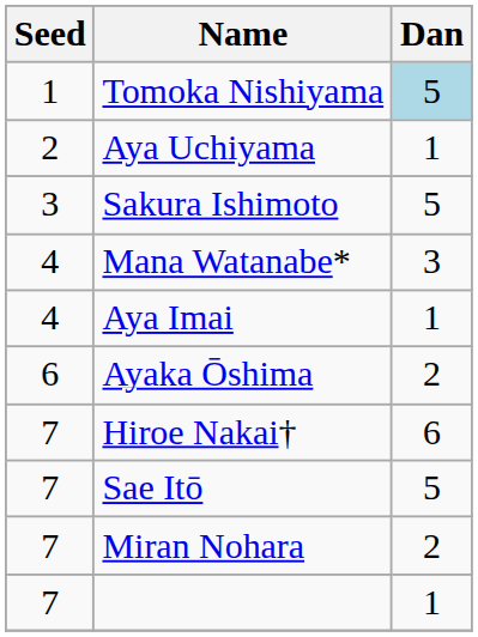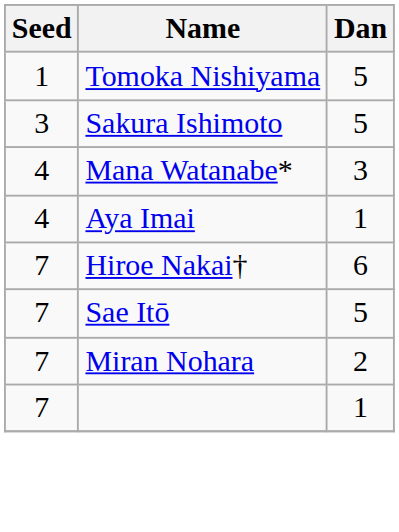Tomoka Nishiyama | Dan: lightblue background -> no background
- row: 2 | Aya Uchiyama | 1
- row: 6 | Ayaka Ōshima | 2
